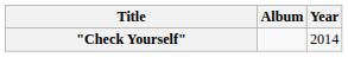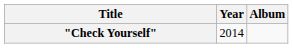columns swapped: Year <-> Album
